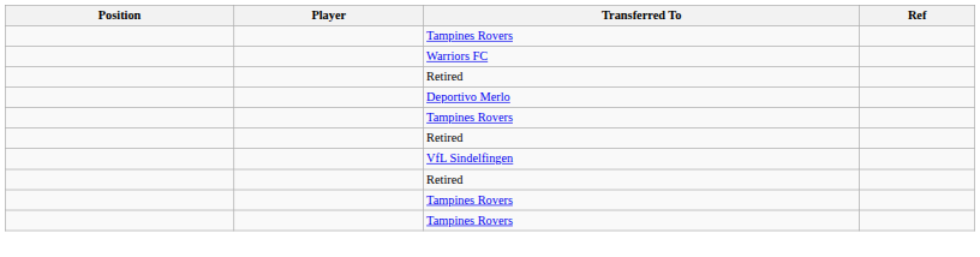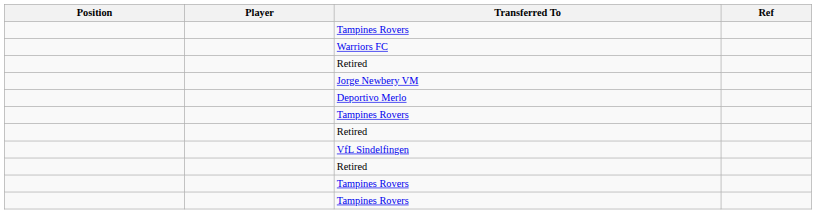+ row: Jorge Newbery VM
